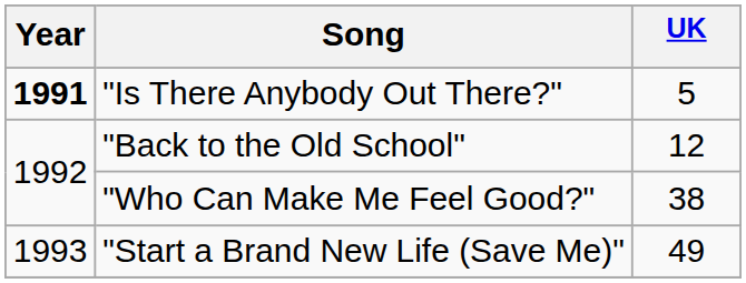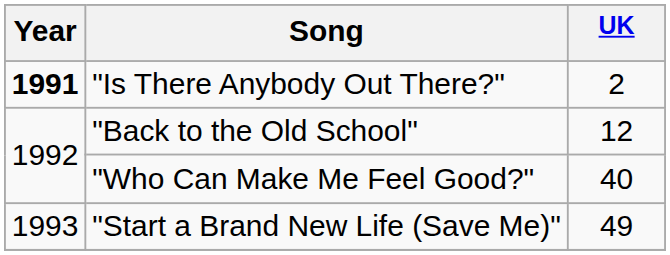"Is There Anybody Out There?" | UK: 5 -> 2
"Who Can Make Me Feel Good?" | UK: 38 -> 40
